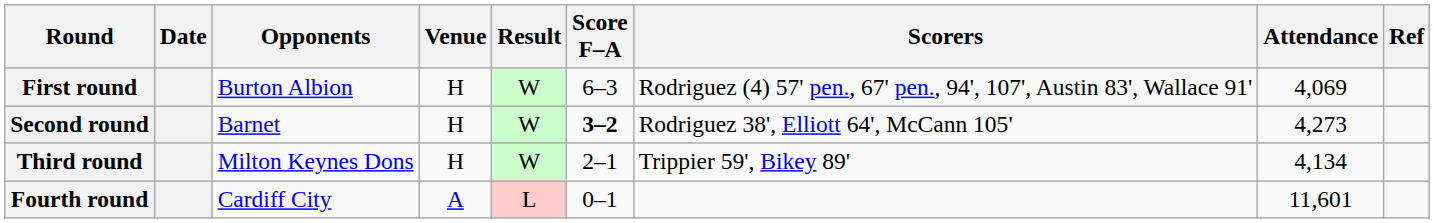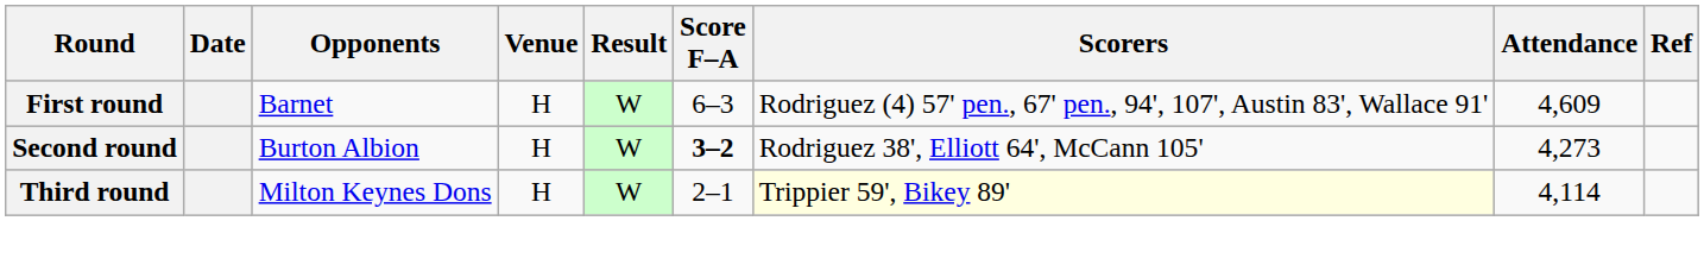First round | Opponents: Burton Albion -> Barnet
First round | Attendance: 4,069 -> 4,609
Second round | Opponents: Barnet -> Burton Albion
Third round | Scorers: no background -> lightyellow background
Third round | Attendance: 4,134 -> 4,114
- row: Fourth round | Cardiff City | A | L | 0–1 | 11,601
